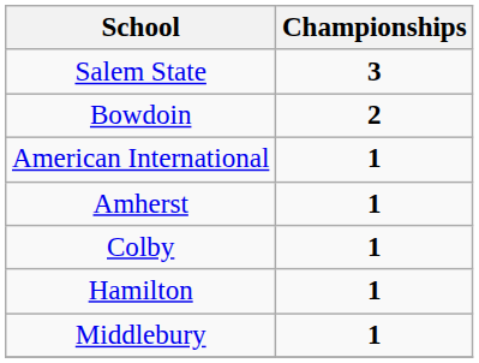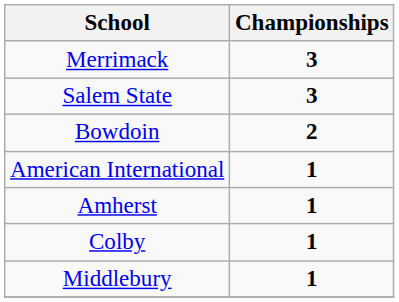+ row: Merrimack | 3
- row: Hamilton | 1
